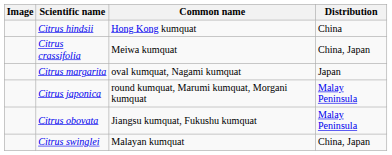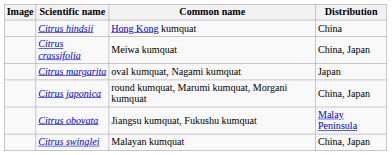Citrus japonica | Distribution: Malay Peninsula -> China, Japan
